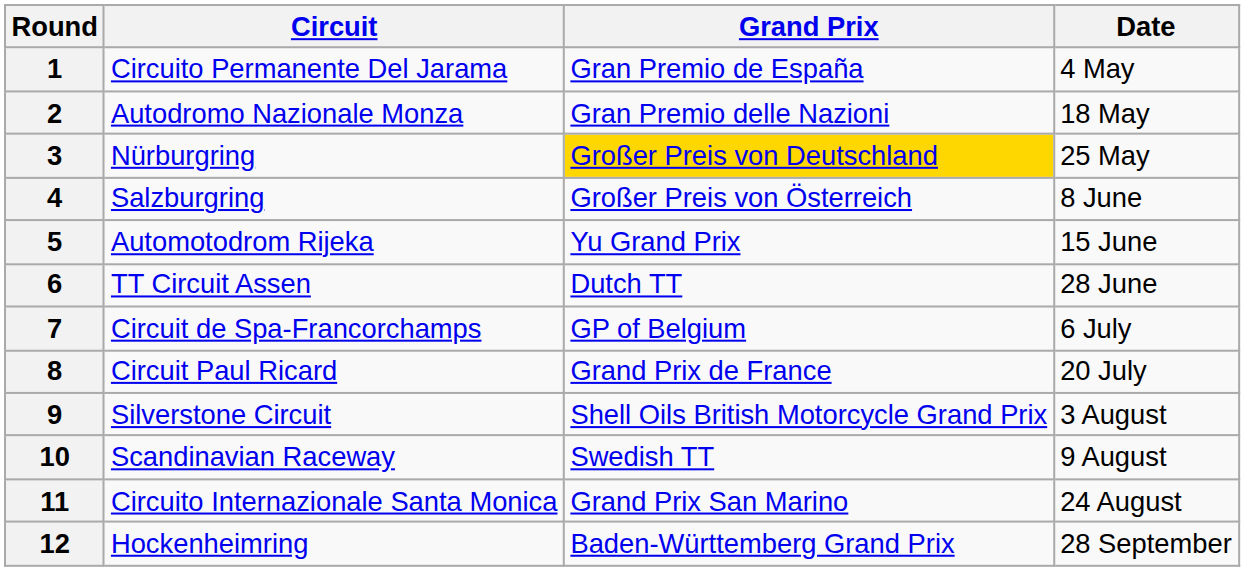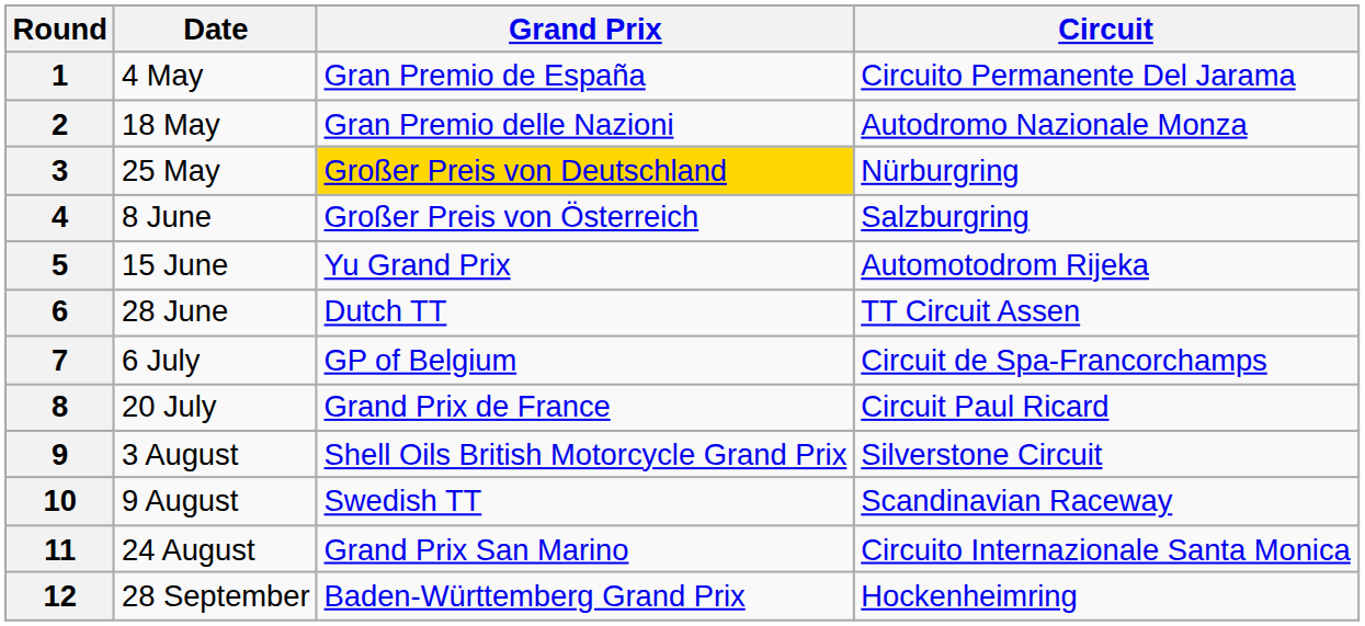columns swapped: Date <-> Circuit
